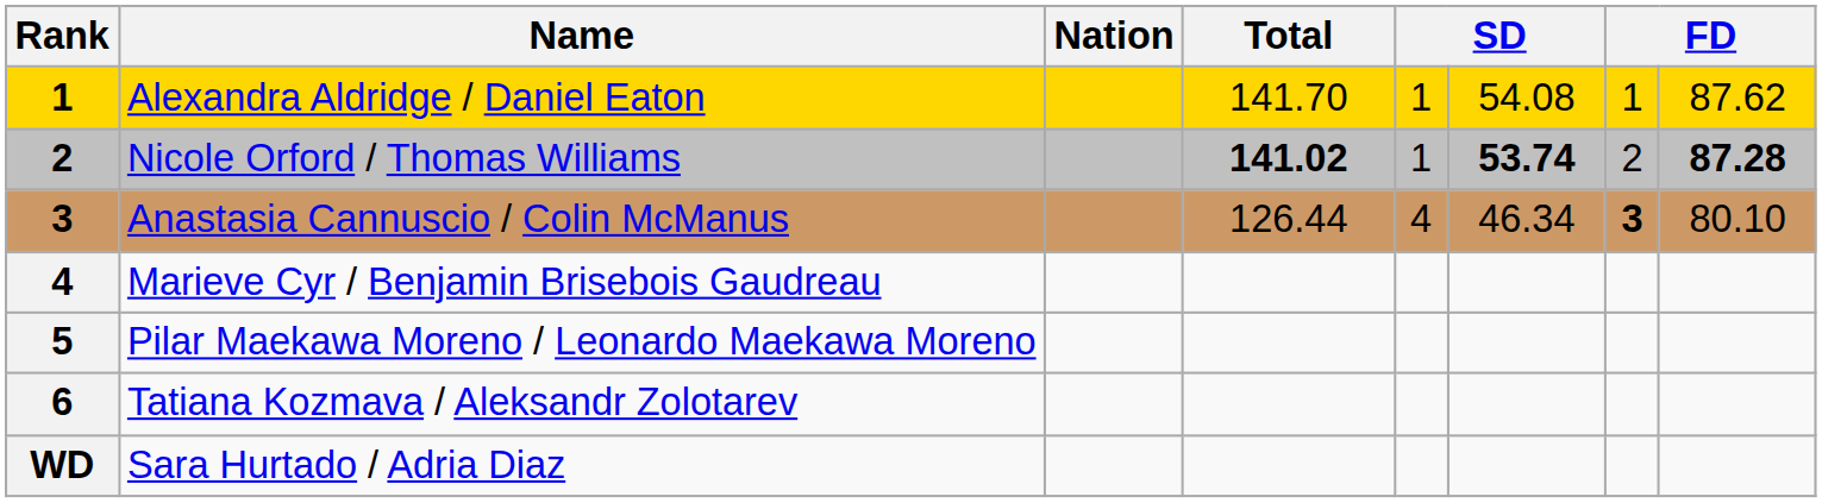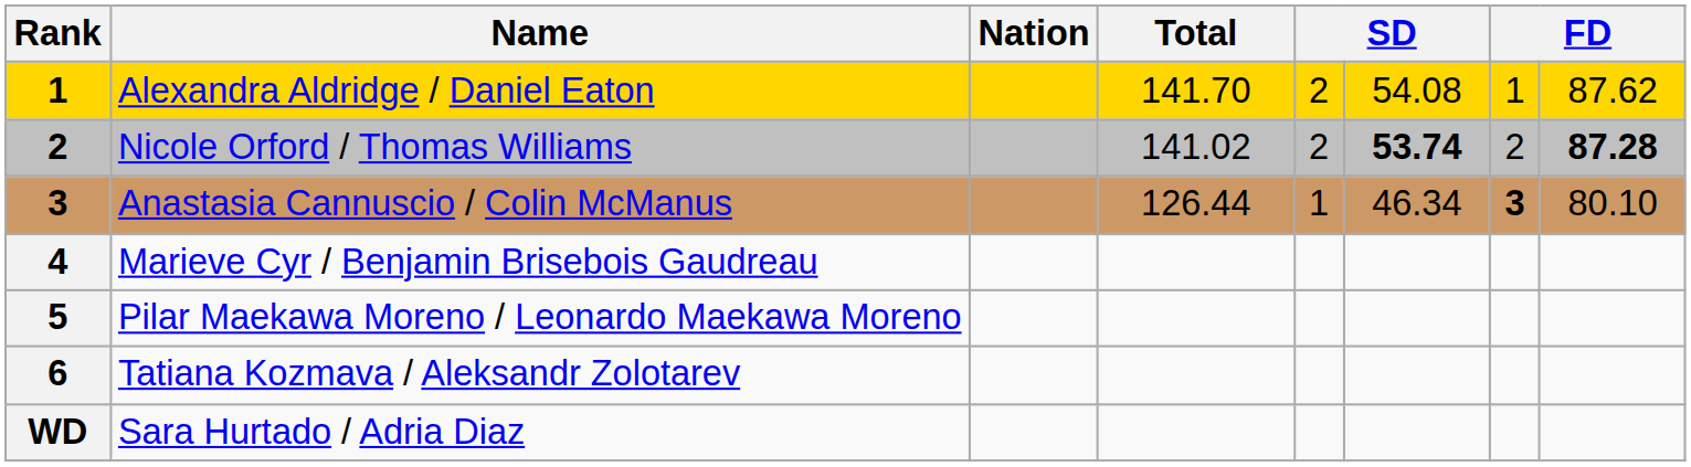Alexandra Aldridge / Daniel Eaton | column 5: 1 -> 2
Nicole Orford / Thomas Williams | Total: bold -> normal
Nicole Orford / Thomas Williams | column 5: 1 -> 2
Anastasia Cannuscio / Colin McManus | column 5: 4 -> 1
